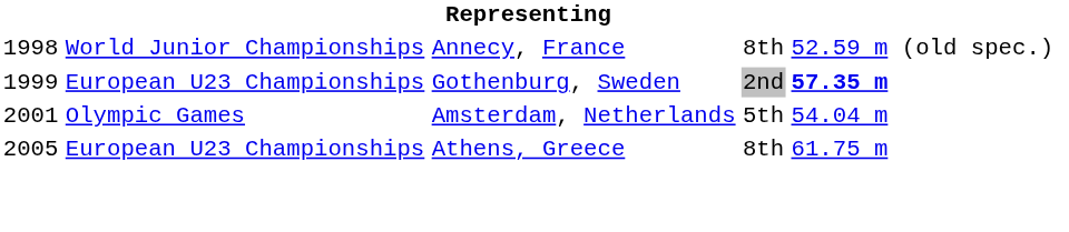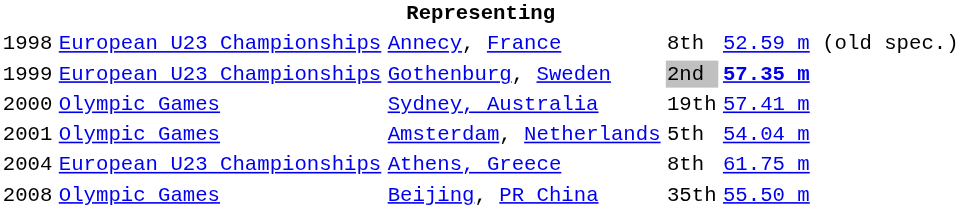Annecy, France | column 2: World Junior Championships -> European U23 Championships
+ row: 2000 | Olympic Games | Sydney, Australia | 19th | 57.41 m
Athens, Greece | column 1: 2005 -> 2004
+ row: 2008 | Olympic Games | Beijing, PR China | 35th | 55.50 m
